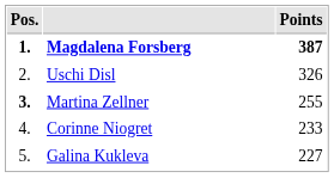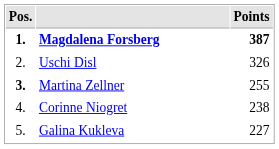Corinne Niogret | Points: 233 -> 238
